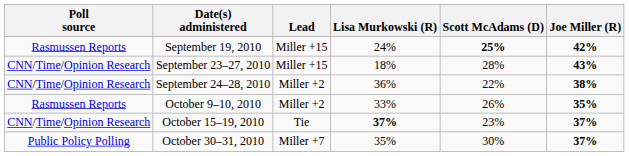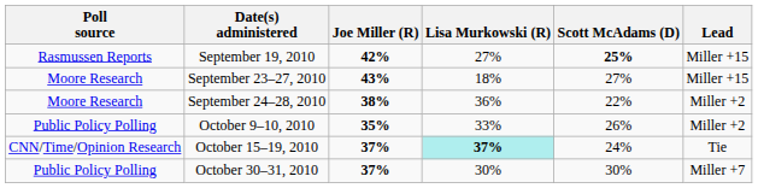columns swapped: Joe Miller (R) <-> Lead
September 19, 2010 | Lisa Murkowski (R): 24% -> 27%
September 23–27, 2010 | Poll source: CNN/Time/Opinion Research -> Moore Research
September 23–27, 2010 | Scott McAdams (D): 28% -> 27%
September 24–28, 2010 | Poll source: CNN/Time/Opinion Research -> Moore Research
October 9–10, 2010 | Poll source: Rasmussen Reports -> Public Policy Polling
October 15–19, 2010 | Lisa Murkowski (R): no background -> paleturquoise background
October 15–19, 2010 | Scott McAdams (D): 23% -> 24%
October 30–31, 2010 | Lisa Murkowski (R): 35% -> 30%
